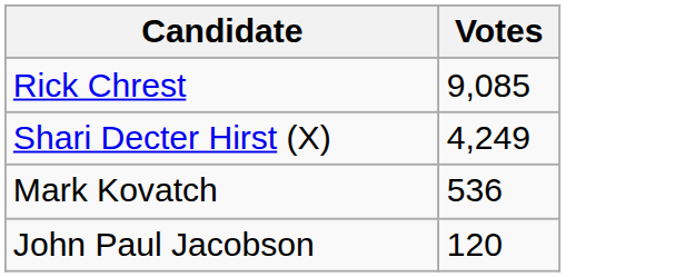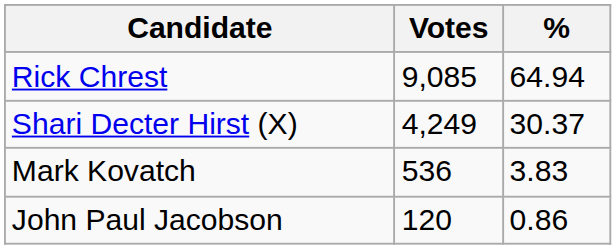+ column: % | 64.94 | 30.37 | 3.83 | 0.86
